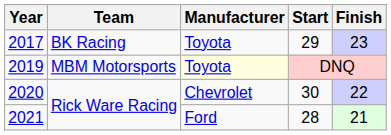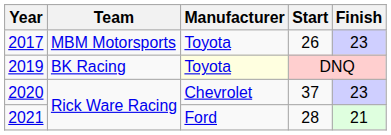2017 | Team: BK Racing -> MBM Motorsports
2017 | Start: 29 -> 26
2019 | Team: MBM Motorsports -> BK Racing
2020 | Start: 30 -> 37
2020 | Finish: 22 -> 23
